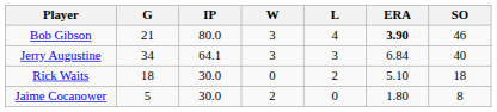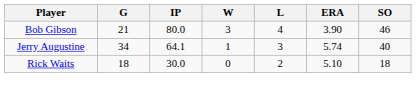Bob Gibson | ERA: bold -> normal
Jerry Augustine | W: 3 -> 1
Jerry Augustine | ERA: 6.84 -> 5.74
- row: Jaime Cocanower | 5 | 30.0 | 2 | 0 | 1.80 | 8
